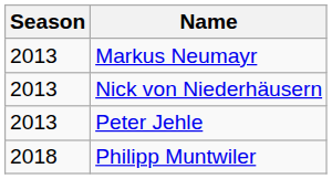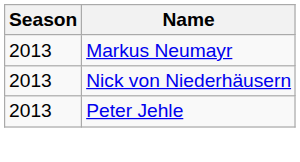- row: 2018 | Philipp Muntwiler
